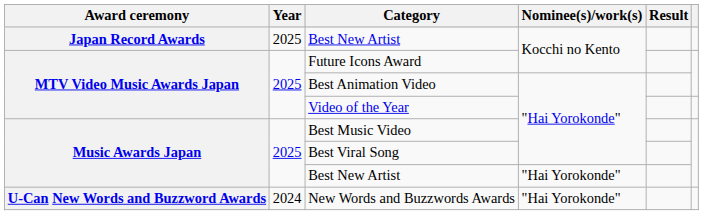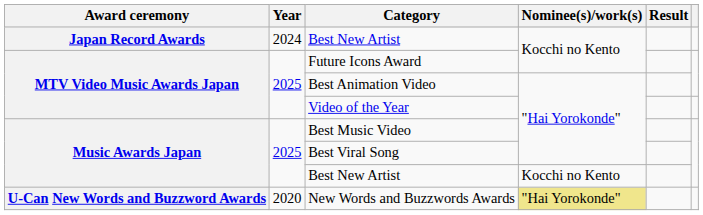Japan Record Awards / Best New Artist | Year: 2025 -> 2024
Music Awards Japan / Best New Artist | Nominee(s)/work(s): "Hai Yorokonde" -> Kocchi no Kento
New Words and Buzzwords Awards | Year: 2024 -> 2020
New Words and Buzzwords Awards | Nominee(s)/work(s): no background -> khaki background
